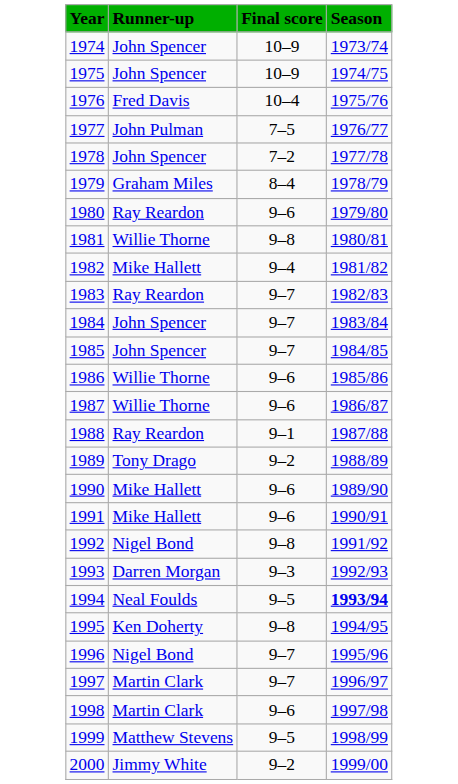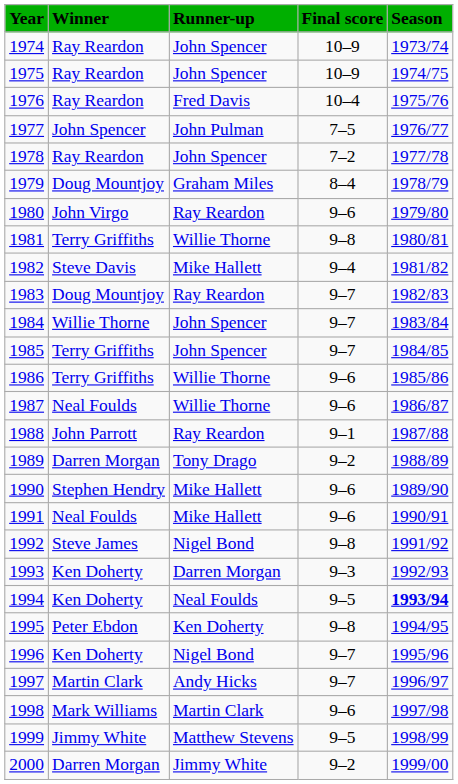+ column: Winner | Ray Reardon | Ray Reardon | Ray Reardon | John Spencer | Ray Reardon | Doug Mountjoy | John Virgo | Terry Griffiths | Steve Davis | Doug Mountjoy | Willie Thorne | Terry Griffiths | Terry Griffiths | Neal Foulds | John Parrott | Darren Morgan | Stephen Hendry | Neal Foulds | Steve James | Ken Doherty | Ken Doherty | Peter Ebdon | Ken Doherty | Martin Clark | Mark Williams | Jimmy White | Darren Morgan
1997 | Runner-up: Martin Clark -> Andy Hicks
